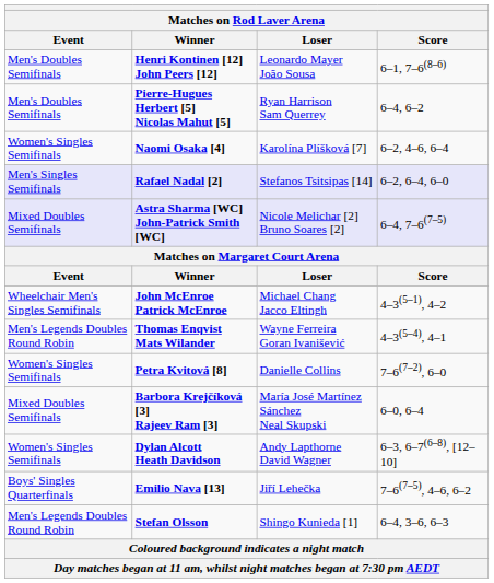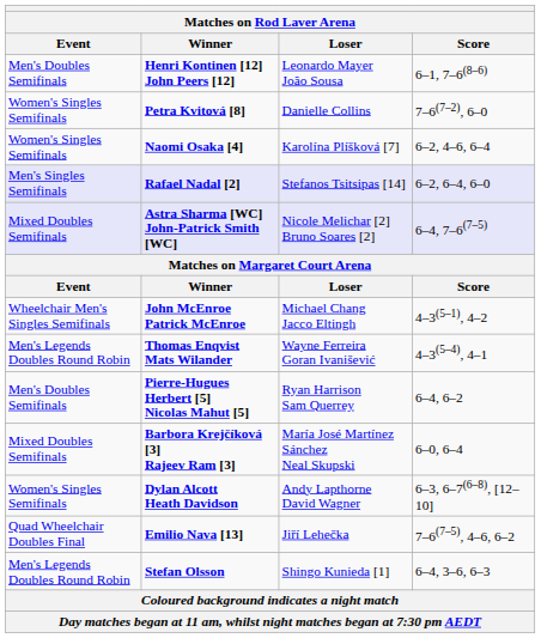rows swapped: Petra Kvitová [8] <-> Pierre-Hugues Herbert [5] Nicolas Mahut [5]
Emilio Nava [13] | Event: Boys' Singles Quarterfinals -> Quad Wheelchair Doubles Final
